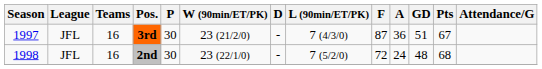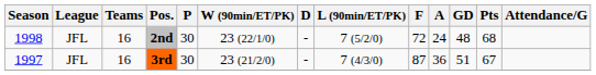rows swapped: 3rd <-> 2nd
